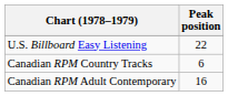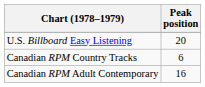U.S. Billboard Easy Listening | Peak position: 22 -> 20
